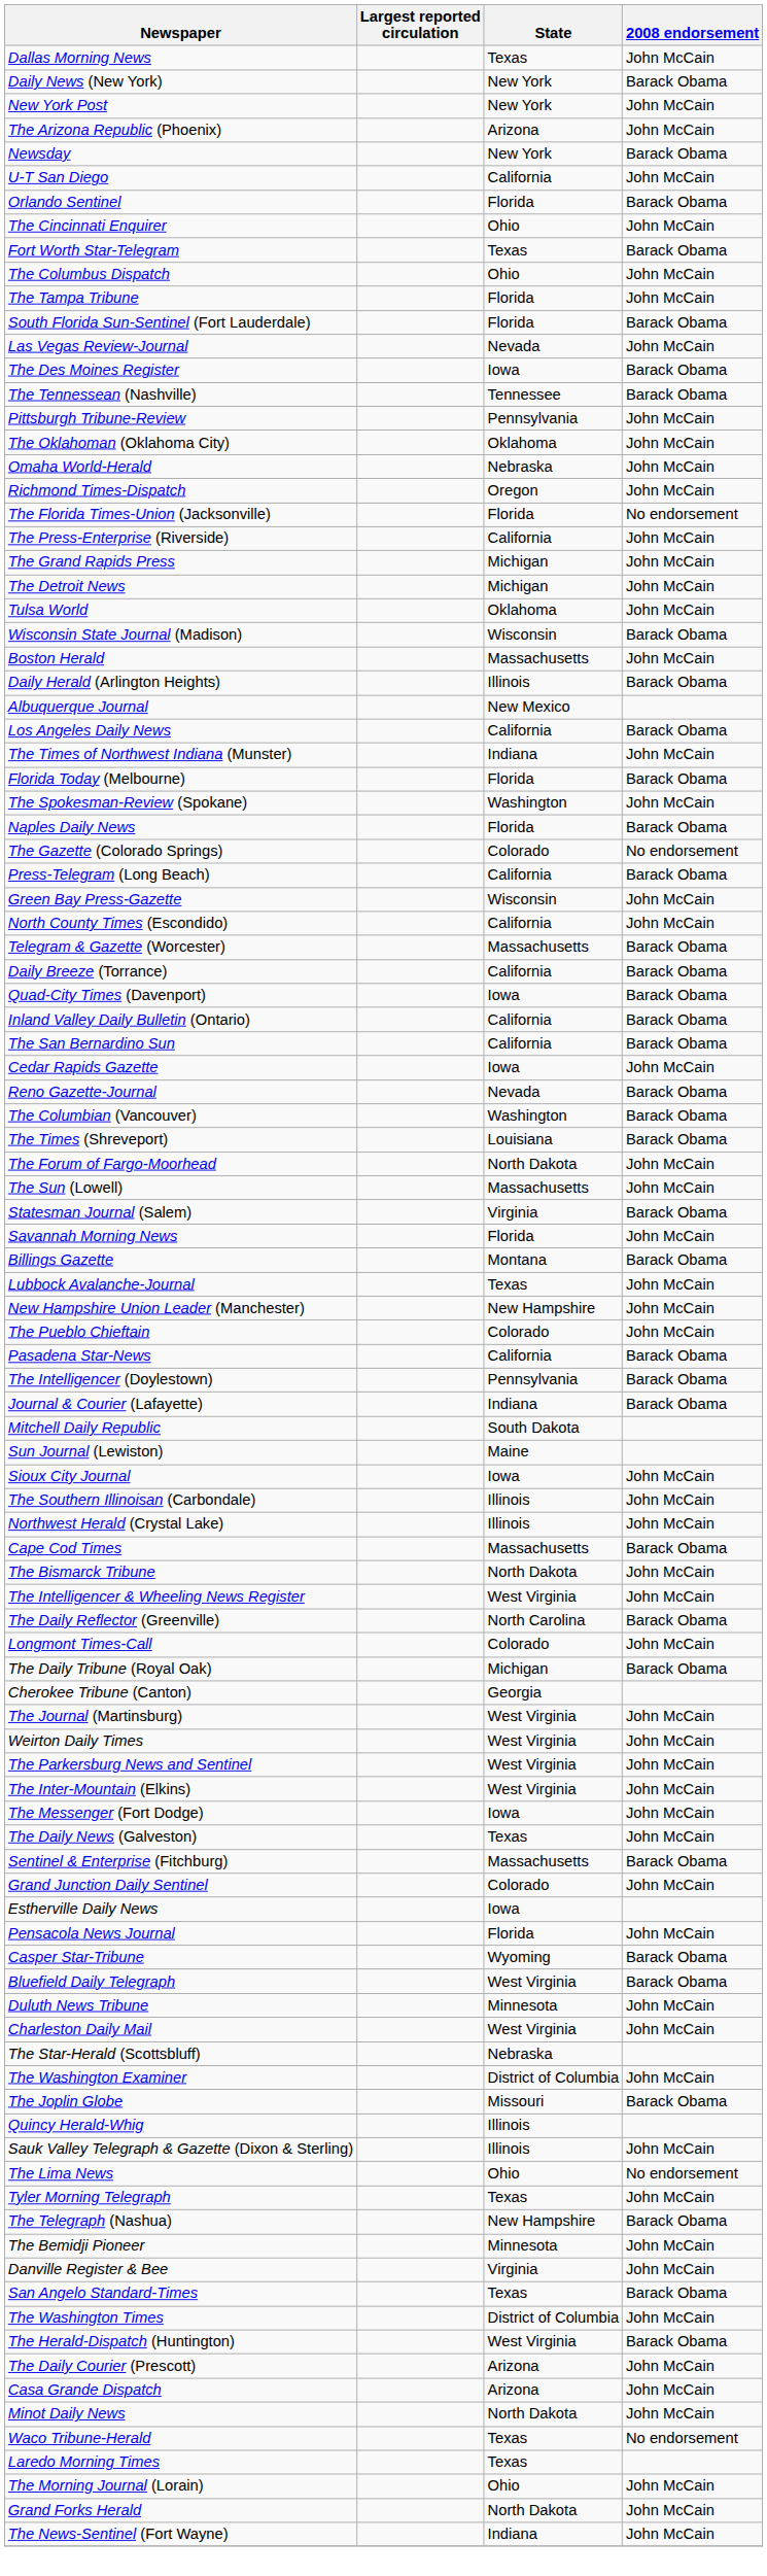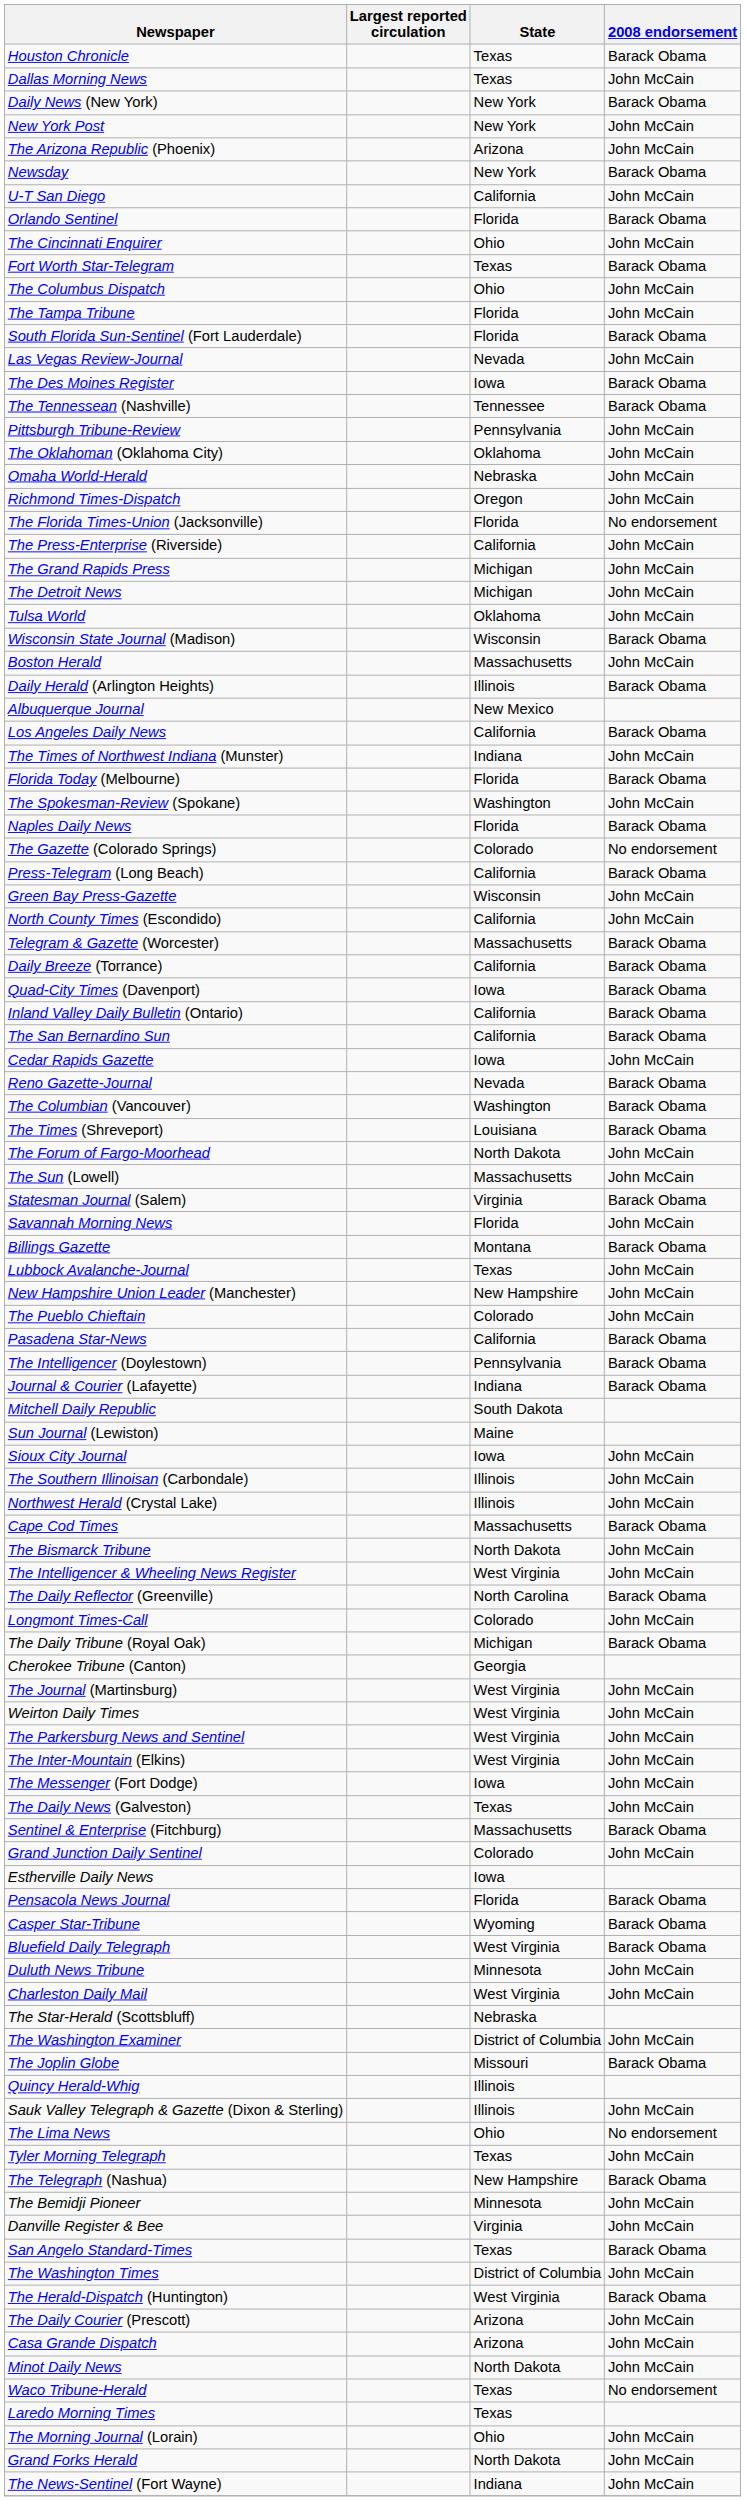+ row: Houston Chronicle | Texas | Barack Obama
Pensacola News Journal | 2008 endorsement: John McCain -> Barack Obama
